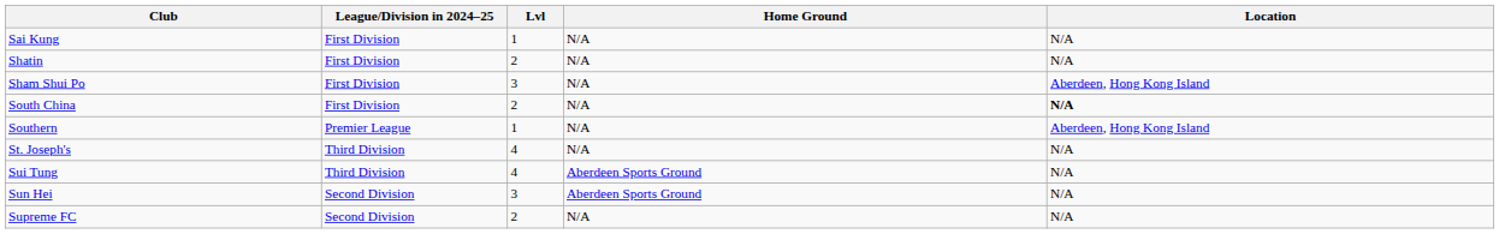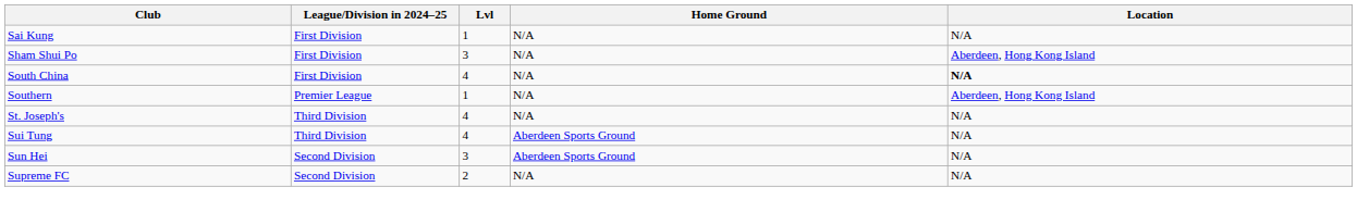- row: Shatin | First Division | 2 | N/A | N/A
South China | Lvl: 2 -> 4
